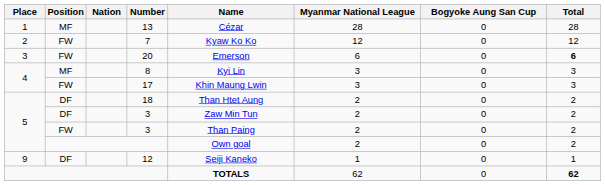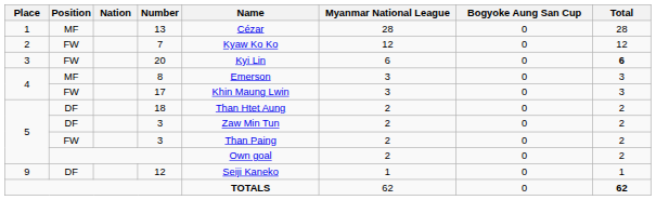20 | Name: Emerson -> Kyi Lin
8 | Name: Kyi Lin -> Emerson
